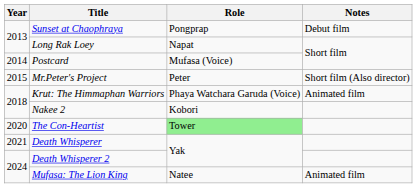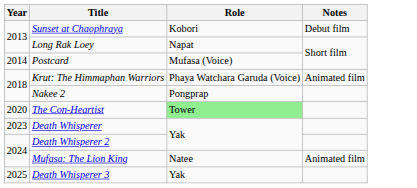Sunset at Chaophraya | Role: Pongprap -> Kobori
- row: 2015 | Mr.Peter's Project | Peter | Short film (Also director)
Nakee 2 | Role: Kobori -> Pongprap
Death Whisperer | Year: 2021 -> 2023
+ row: 2025 | Death Whisperer 3 | Yak
